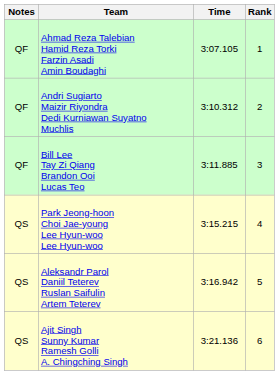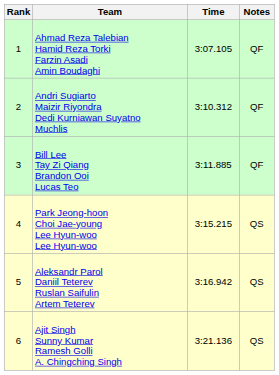columns swapped: Rank <-> Notes
